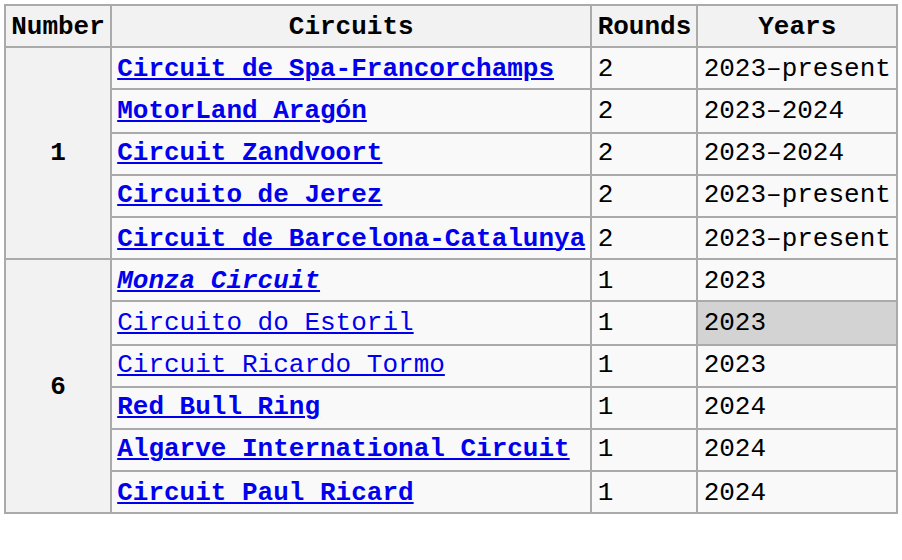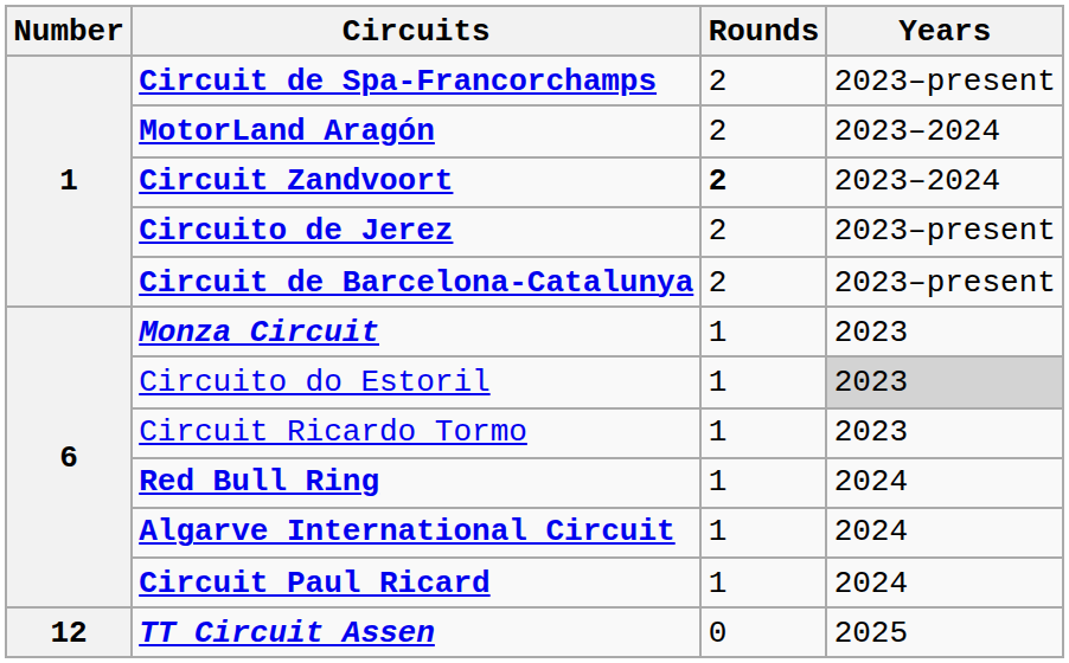Circuit Zandvoort | Rounds: normal -> bold
+ row: 12 | TT Circuit Assen | 0 | 2025
